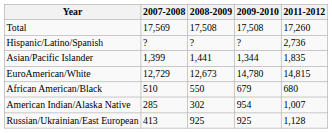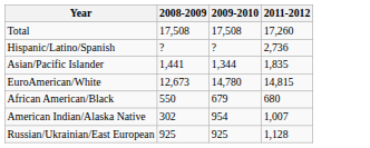- column: 2007-2008 | 17,569 | ? | 1,399 | 12,729 | 510 | 285 | 413
